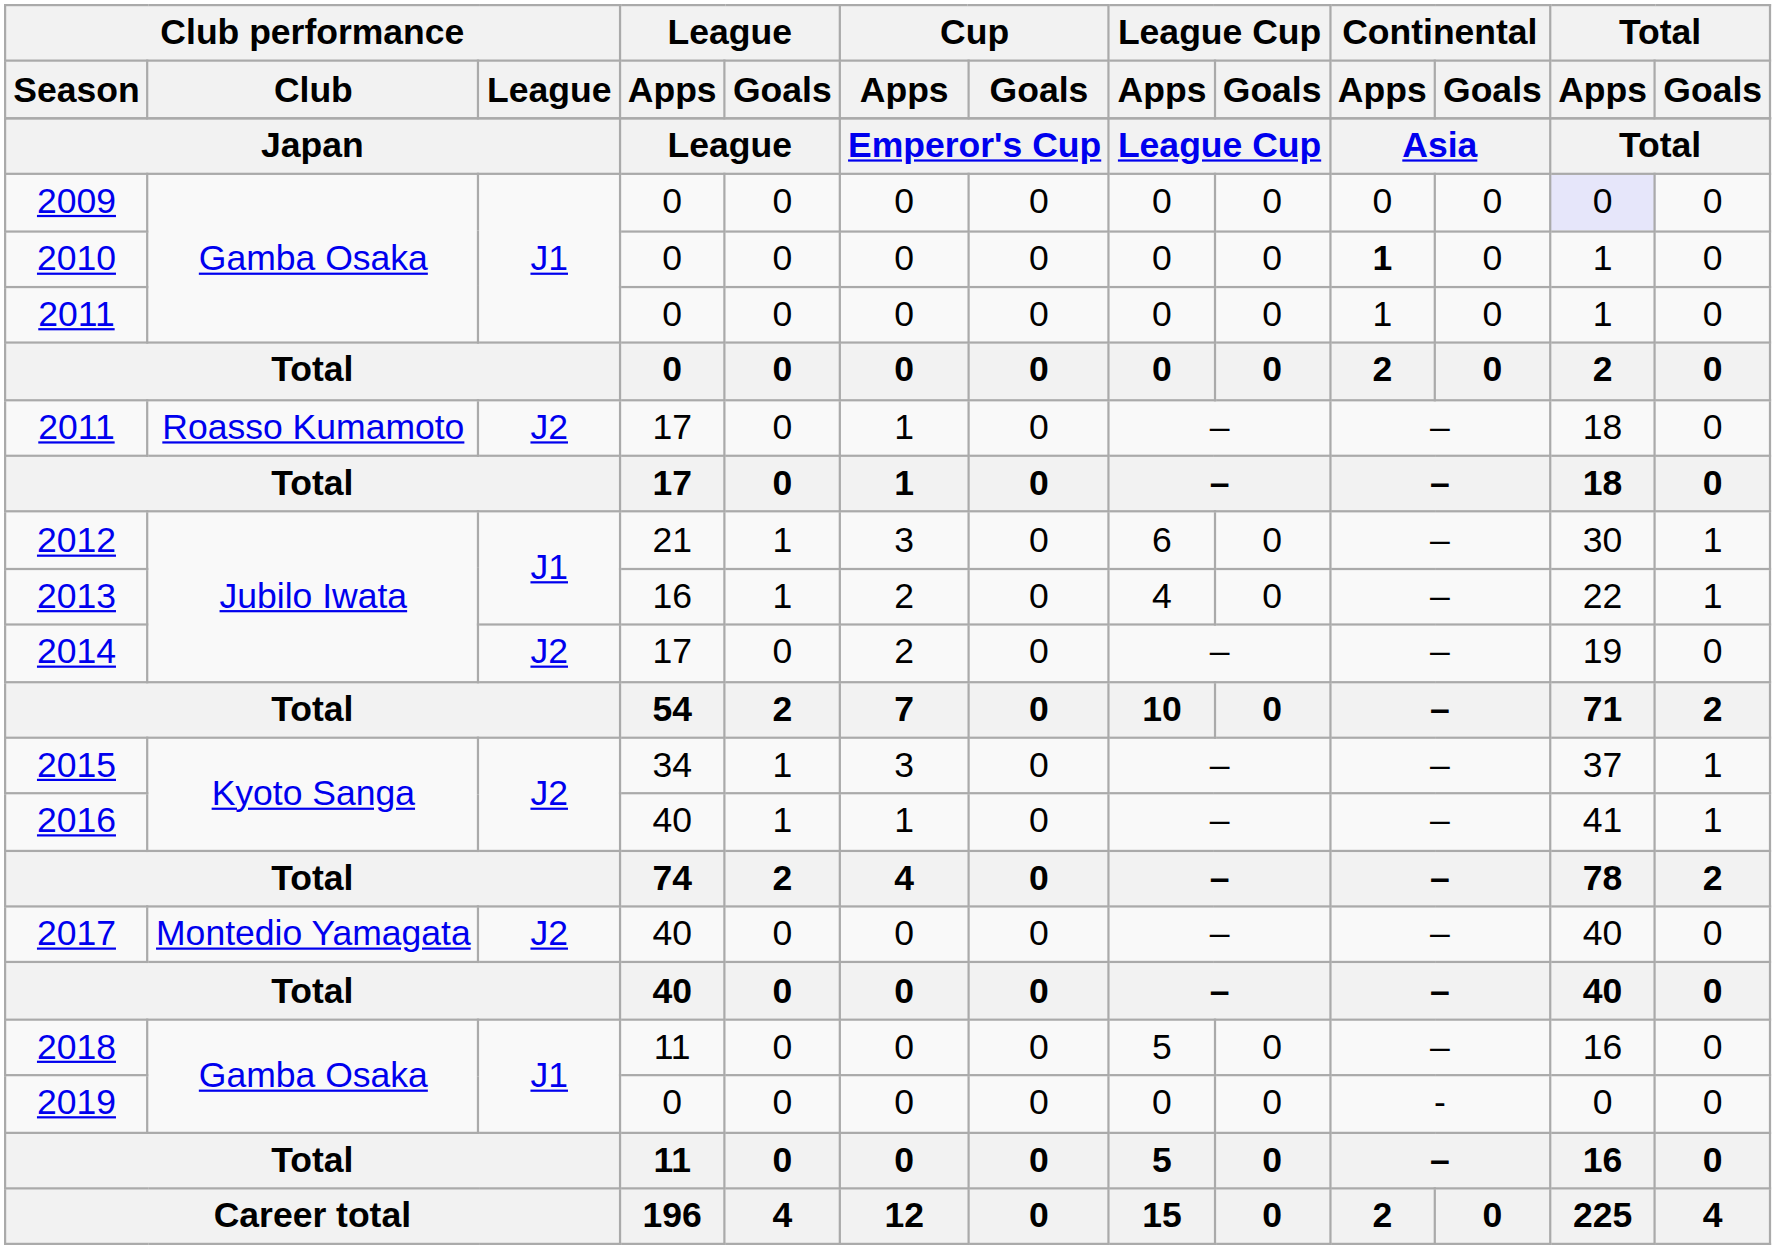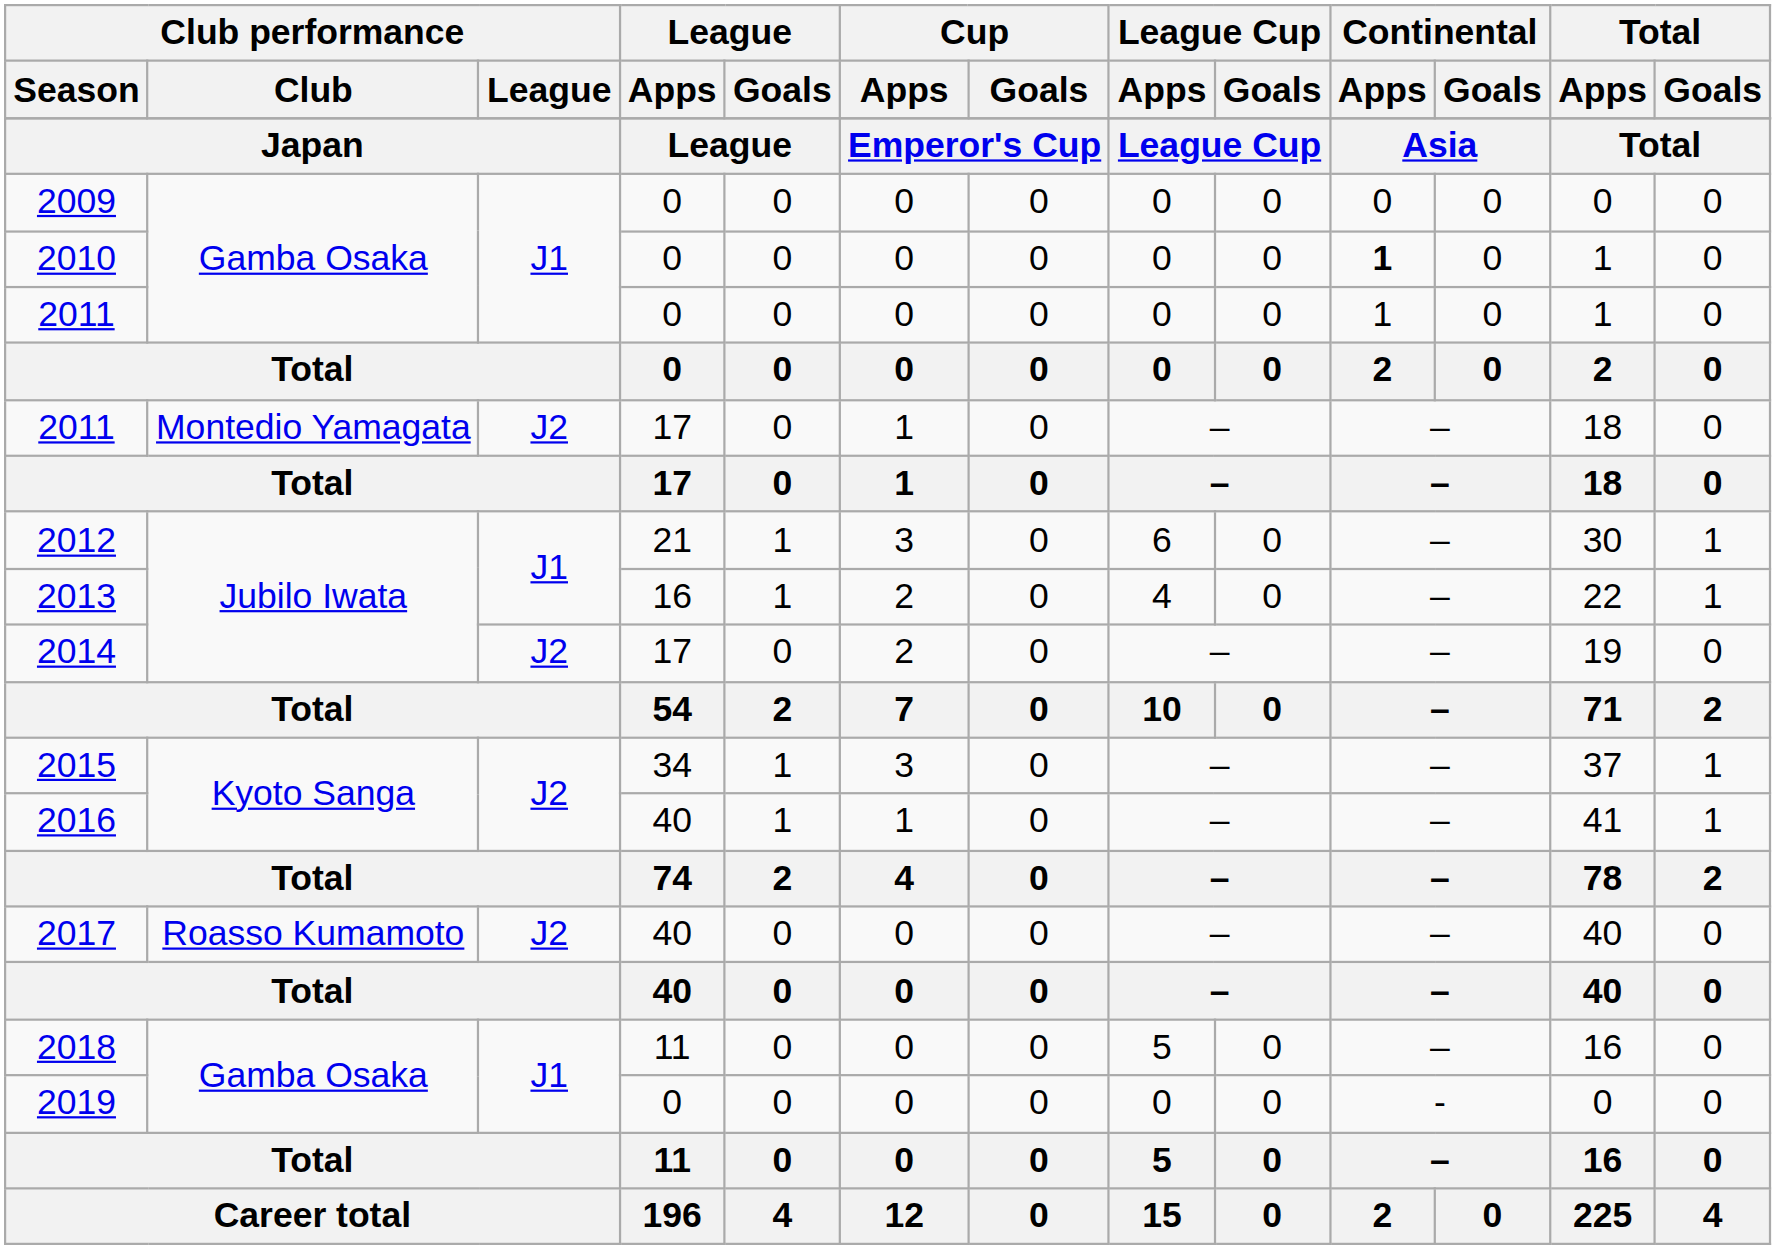2009 | Total / Apps: lavender background -> no background
2011 / 17 | Club performance / Club: Roasso Kumamoto -> Montedio Yamagata
2017 | Club performance / Club: Montedio Yamagata -> Roasso Kumamoto
